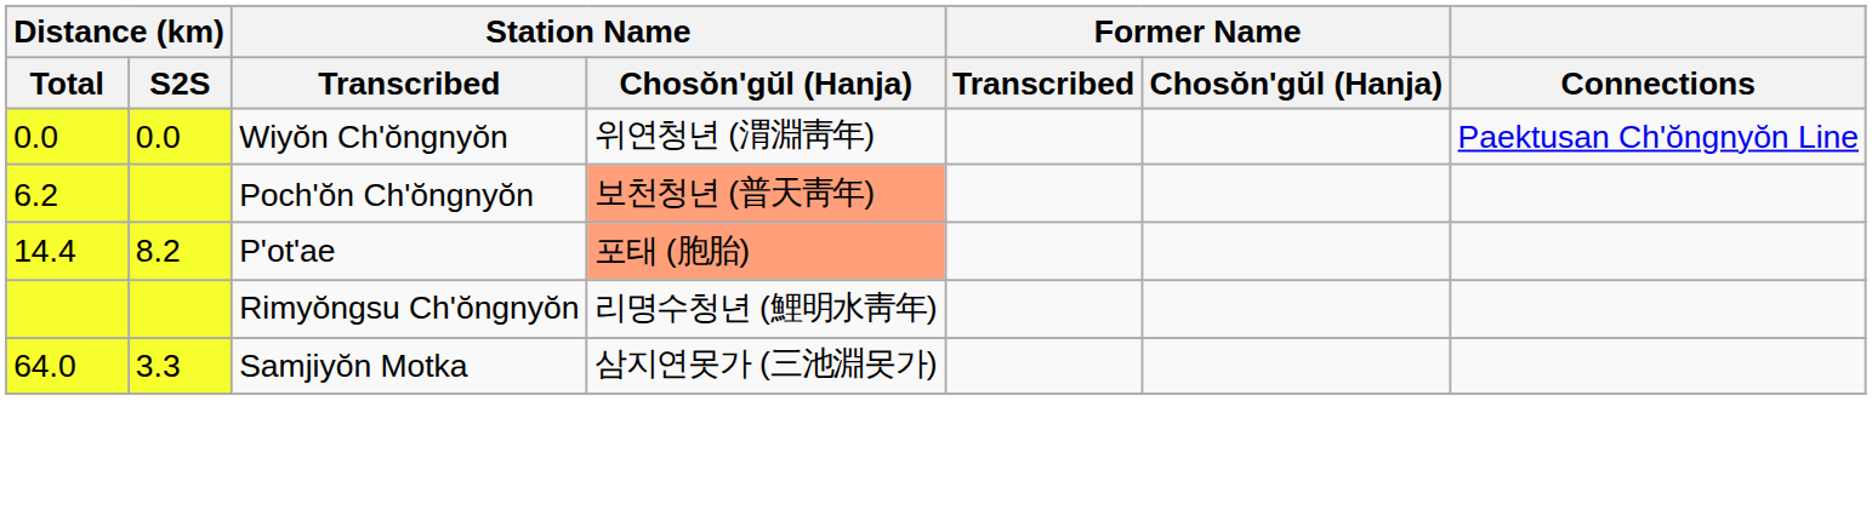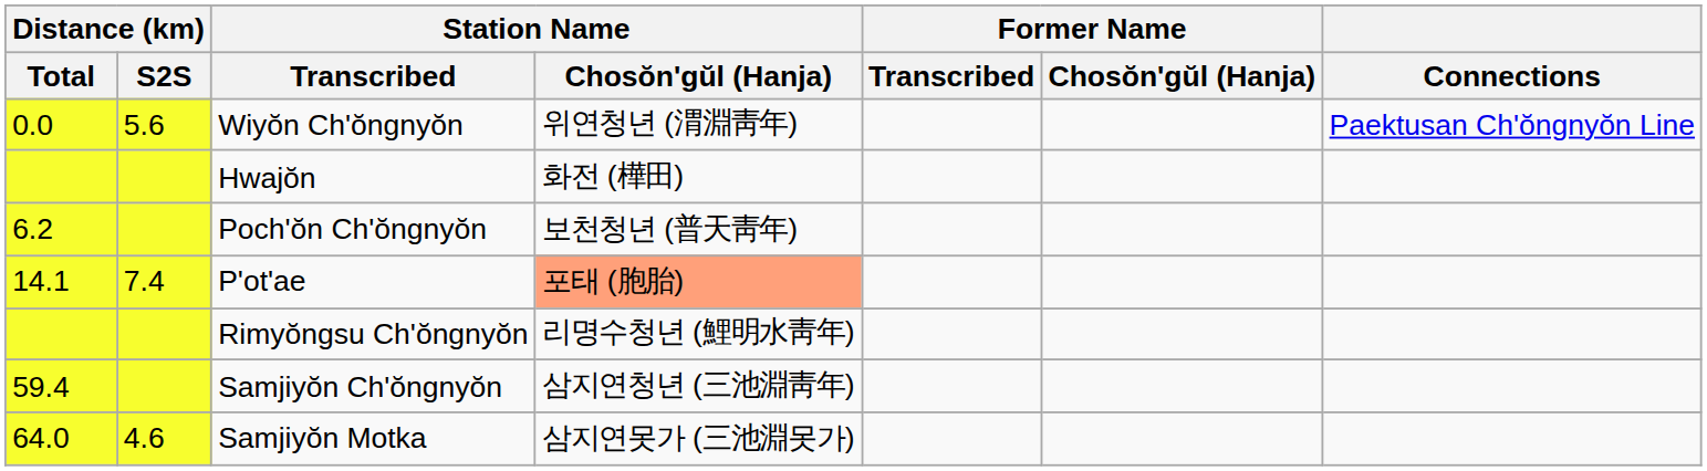Wiyŏn Ch'ŏngnyŏn | Distance (km) / S2S: 0.0 -> 5.6
+ row: Hwajŏn | 화전 (樺田)
Poch'ŏn Ch'ŏngnyŏn | Station Name / Chosŏn'gŭl (Hanja): lightsalmon background -> no background
P'ot'ae | Distance (km) / Total: 14.4 -> 14.1
P'ot'ae | Distance (km) / S2S: 8.2 -> 7.4
+ row: 59.4 | Samjiyŏn Ch'ŏngnyŏn | 삼지연청년 (三池淵靑年)
Samjiyŏn Motka | Distance (km) / S2S: 3.3 -> 4.6
